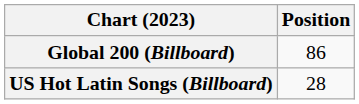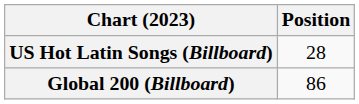rows swapped: Global 200 (Billboard) <-> US Hot Latin Songs (Billboard)
